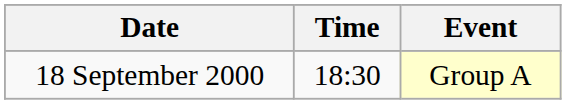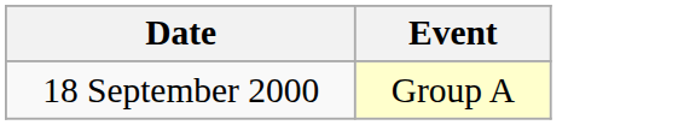- column: Time | 18:30
